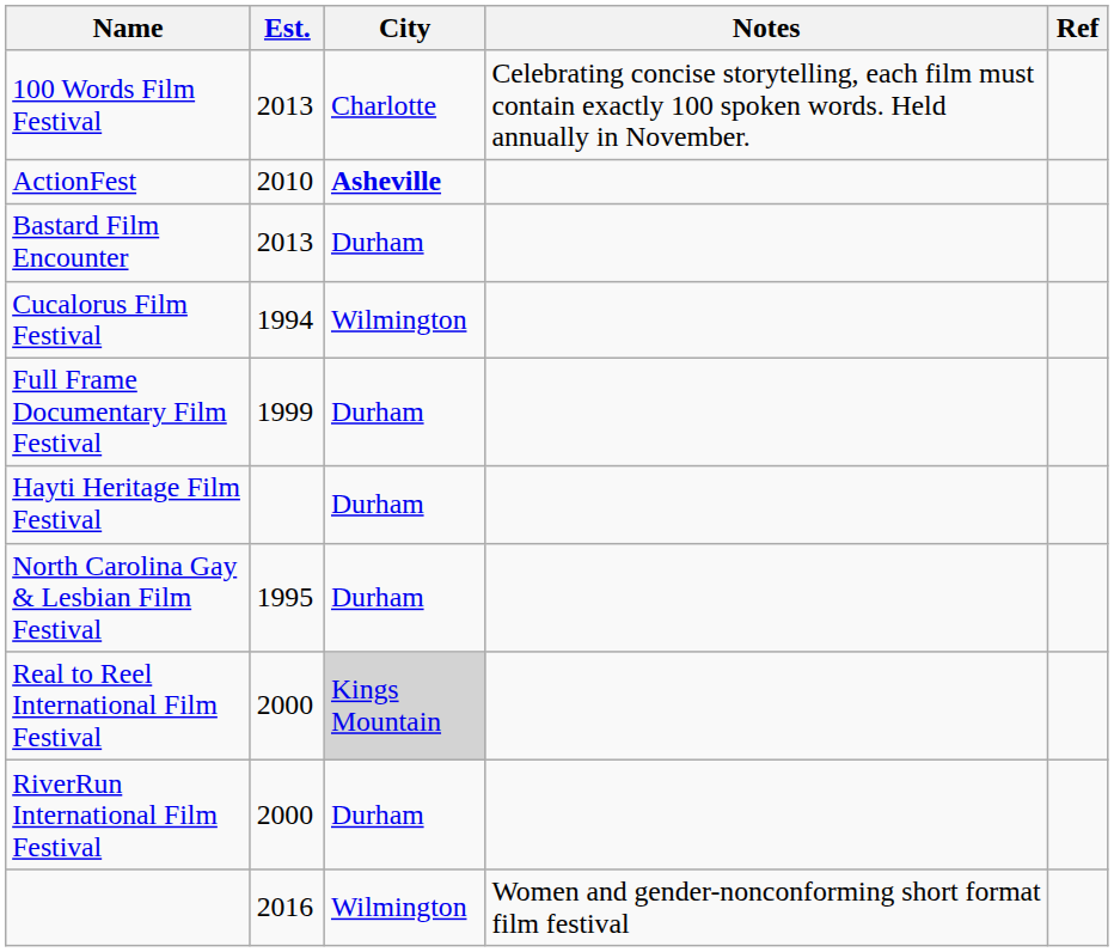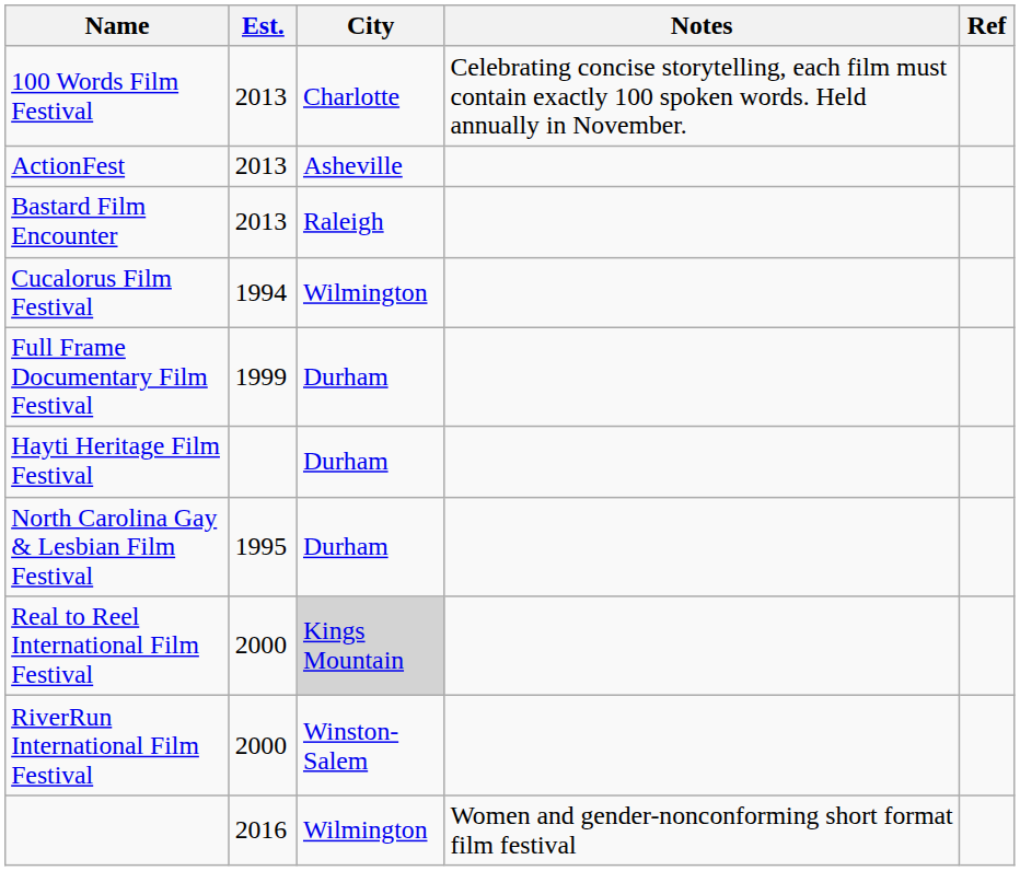ActionFest | Est.: 2010 -> 2013
ActionFest | City: bold -> normal
Bastard Film Encounter | City: Durham -> Raleigh
RiverRun International Film Festival | City: Durham -> Winston-Salem
